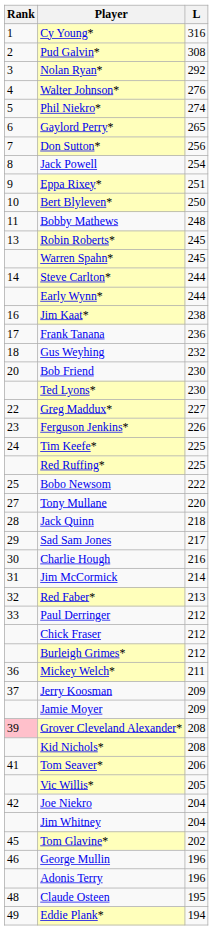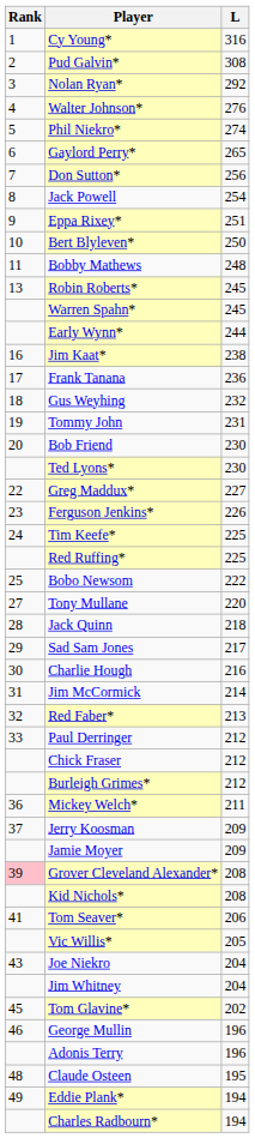- row: 14 | Steve Carlton* | 244
+ row: 19 | Tommy John | 231
Joe Niekro | Rank: 42 -> 43
+ row: Charles Radbourn* | 194
